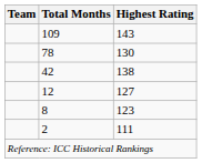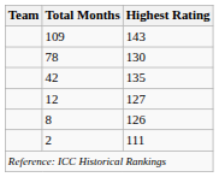42 | Highest Rating: 138 -> 135
8 | Highest Rating: 123 -> 126
